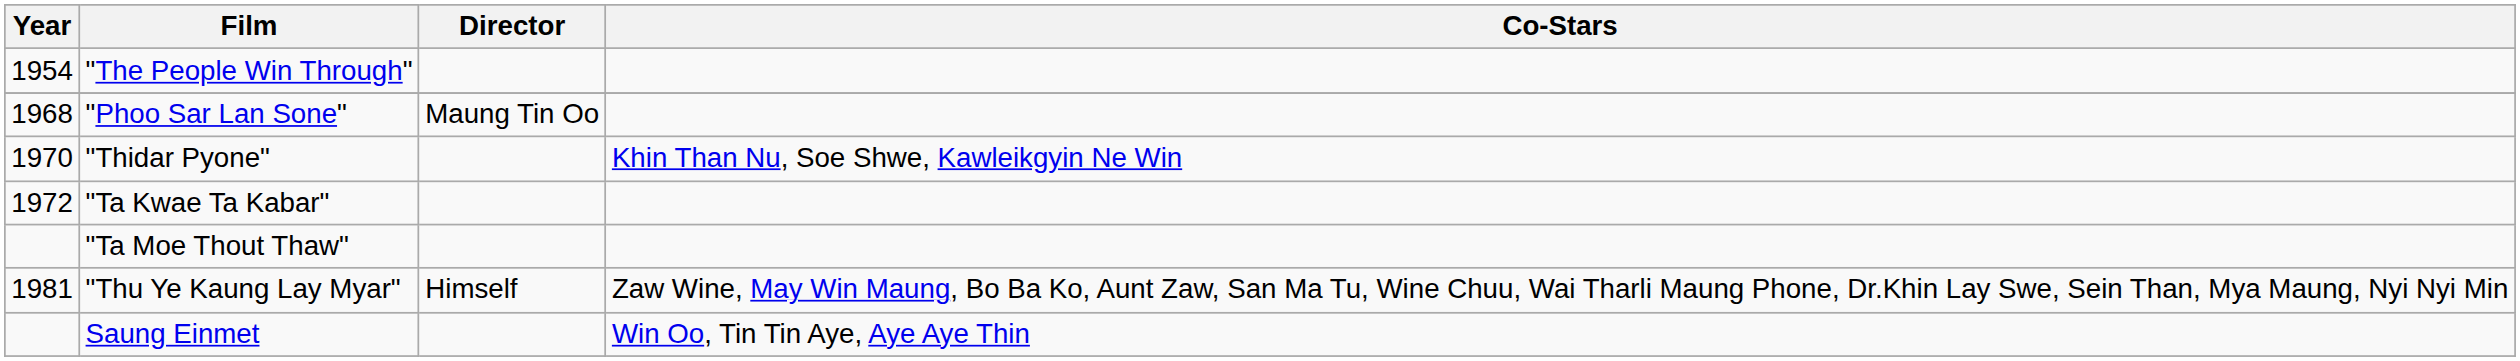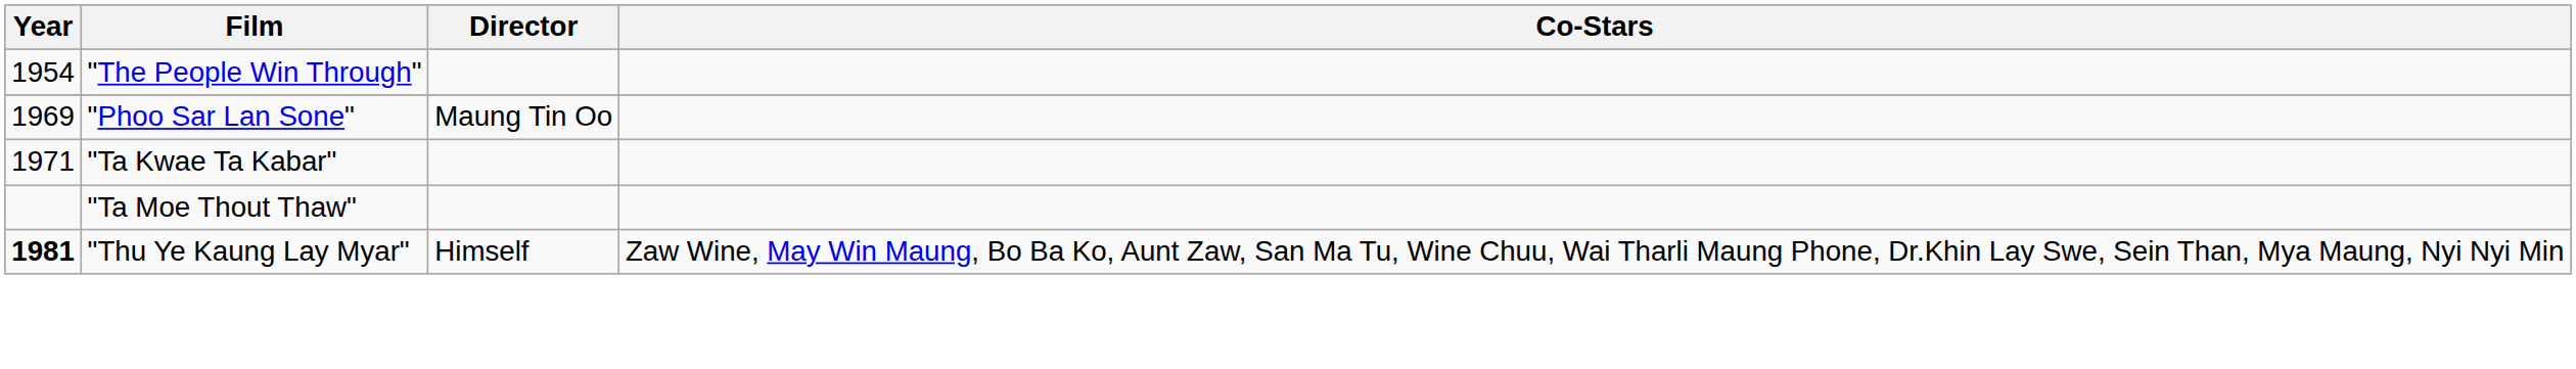"Phoo Sar Lan Sone" | Year: 1968 -> 1969
- row: 1970 | "Thidar Pyone" | Khin Than Nu, Soe Shwe, Kawleikgyin Ne Win
"Ta Kwae Ta Kabar" | Year: 1972 -> 1971
"Thu Ye Kaung Lay Myar" | Year: normal -> bold
- row: Saung Einmet | Win Oo, Tin Tin Aye, Aye Aye Thin
